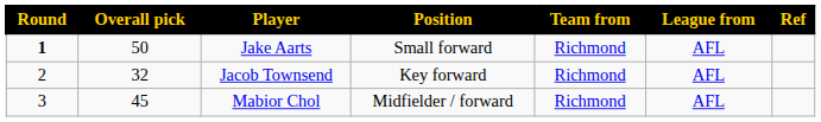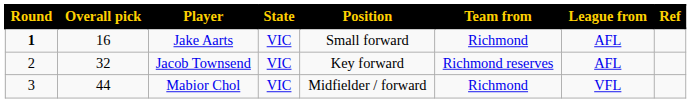+ column: State | VIC | VIC | VIC
Jake Aarts | Overall pick: 50 -> 16
Jacob Townsend | Team from: Richmond -> Richmond reserves
Mabior Chol | Overall pick: 45 -> 44
Mabior Chol | League from: AFL -> VFL
